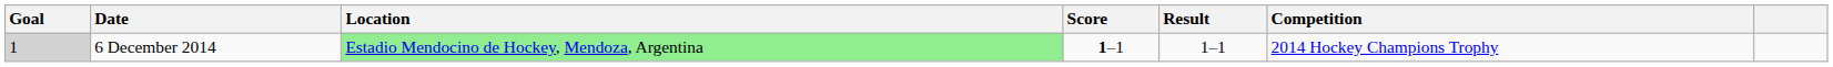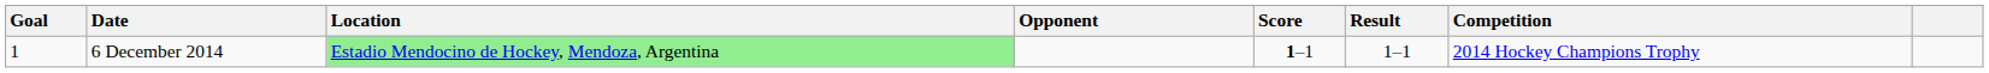+ column: Opponent
6 December 2014 | Goal: lightgrey background -> no background
